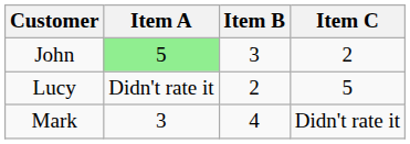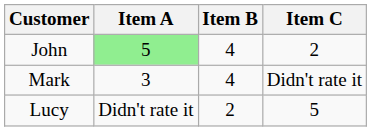John | Item B: 3 -> 4
rows swapped: Mark <-> Lucy
